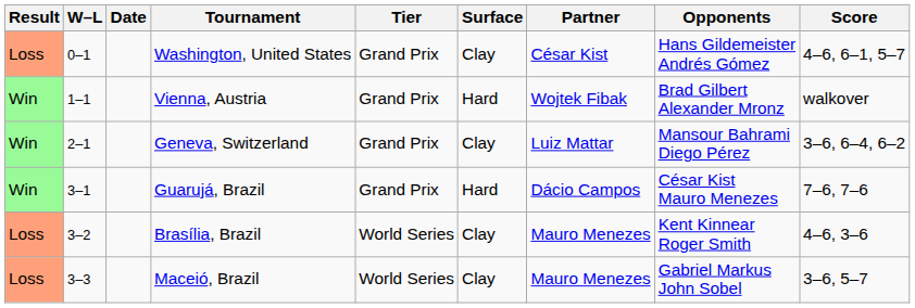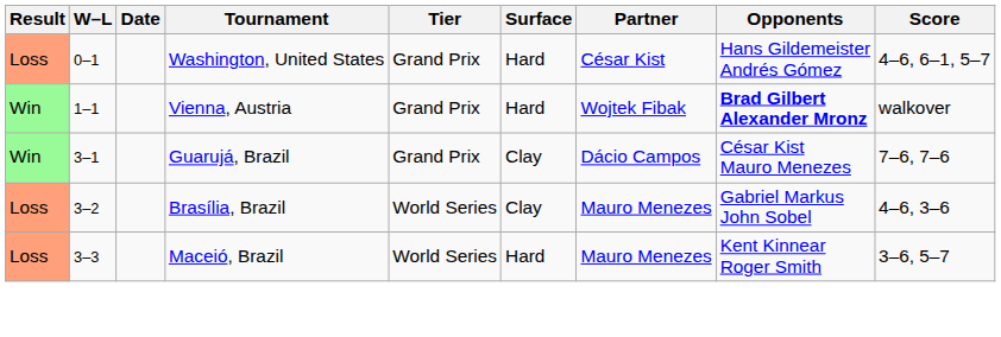Washington, United States | Surface: Clay -> Hard
Vienna, Austria | Opponents: normal -> bold
- row: Win | 2–1 | Geneva, Switzerland | Grand Prix | Clay | Luiz Mattar | Mansour Bahrami Diego Pérez | 3–6, 6–4, 6–2
Guarujá, Brazil | Surface: Hard -> Clay
Brasília, Brazil | Opponents: Kent Kinnear Roger Smith -> Gabriel Markus John Sobel
Maceió, Brazil | Surface: Clay -> Hard
Maceió, Brazil | Opponents: Gabriel Markus John Sobel -> Kent Kinnear Roger Smith
